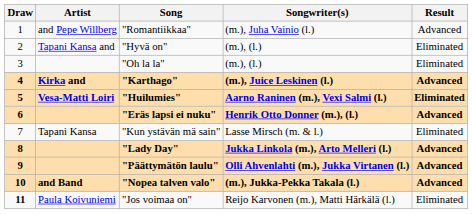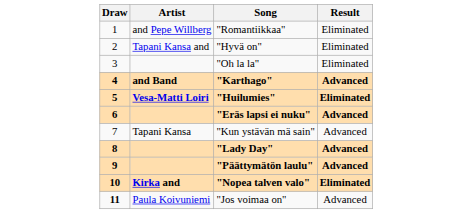- column: Songwriter(s) | (m.), Juha Vainio (l.) | (m.), (l.) | (m.), (l.) | (m.), Juice Leskinen (l.) | Aarno Raninen (m.), Vexi Salmi (l.) | Henrik Otto Donner (m.), (l.) | Lasse Mirsch (m. & l.) | Jukka Linkola (m.), Arto Melleri (l.) | Olli Ahvenlahti (m.), Jukka Virtanen (l.) | (m.), Jukka-Pekka Takala (l.) | Reijo Karvonen (m.), Matti Härkälä (l.)
"Romantiikkaa" | Result: Advanced -> Eliminated
"Karthago" | Artist: Kirka and -> and Band
"Kun ystävän mä sain" | Result: Eliminated -> Advanced
"Nopea talven valo" | Artist: and Band -> Kirka and
"Nopea talven valo" | Result: Advanced -> Eliminated
"Jos voimaa on" | Result: Eliminated -> Advanced
